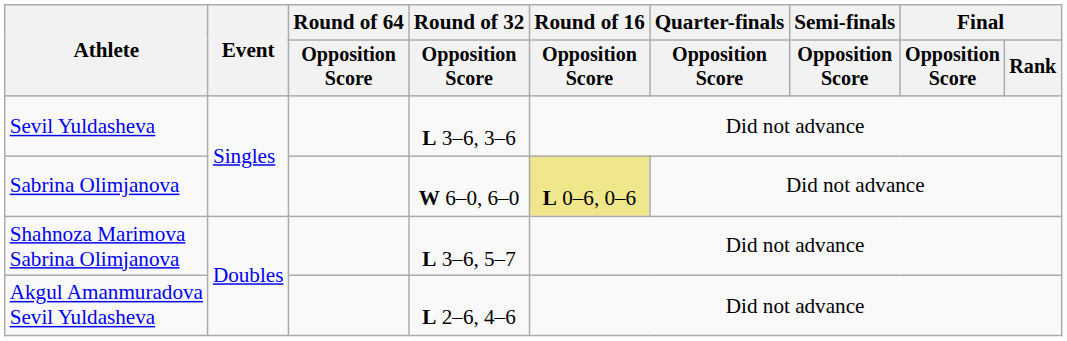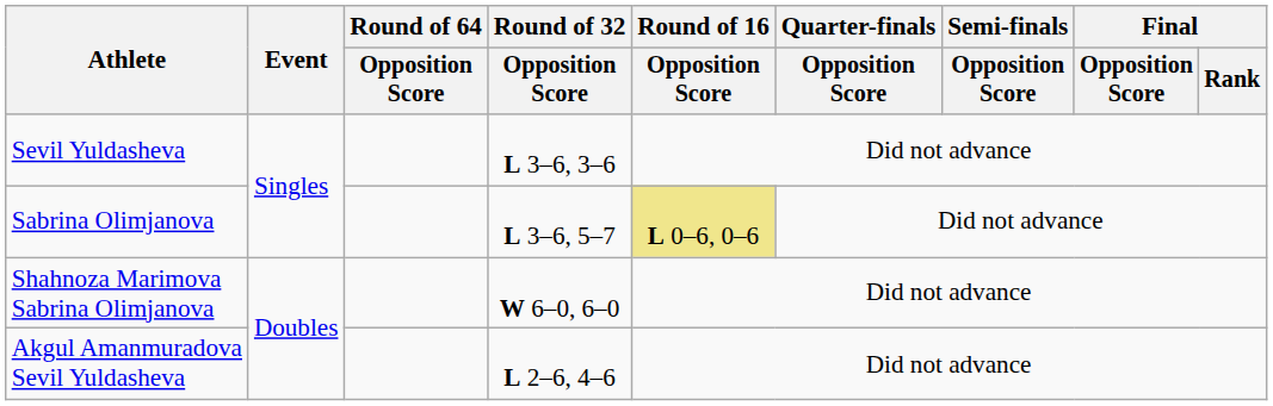Sabrina Olimjanova | Round of 32 / Opposition Score: W 6–0, 6–0 -> L 3–6, 5–7
Shahnoza Marimova Sabrina Olimjanova | Round of 32 / Opposition Score: L 3–6, 5–7 -> W 6–0, 6–0
